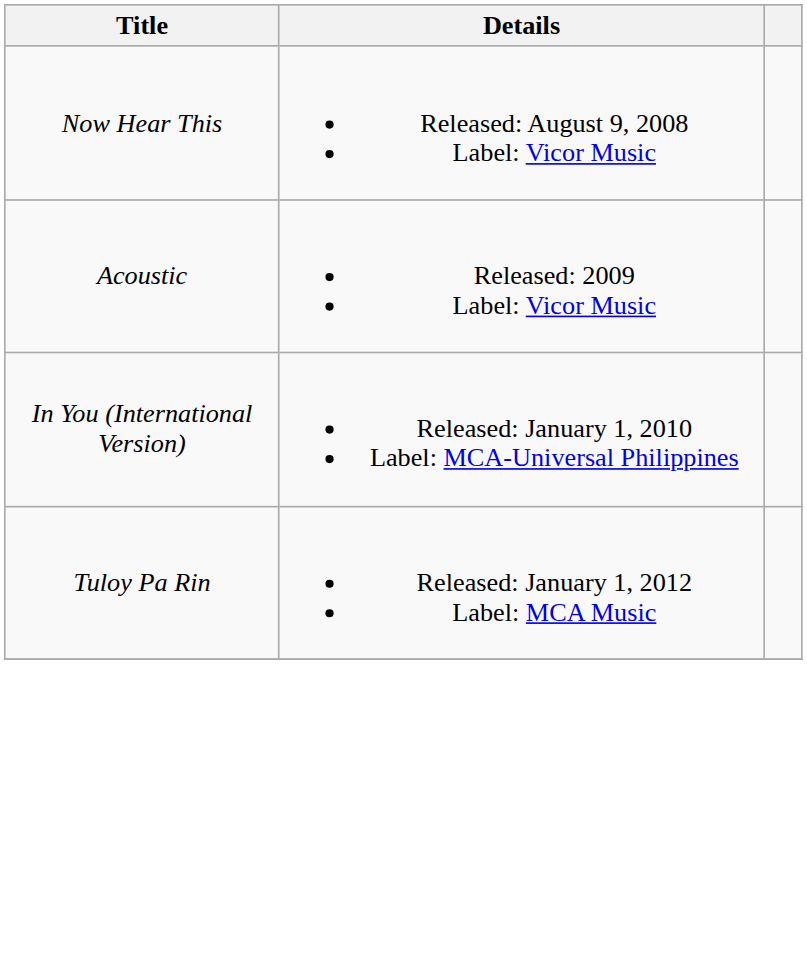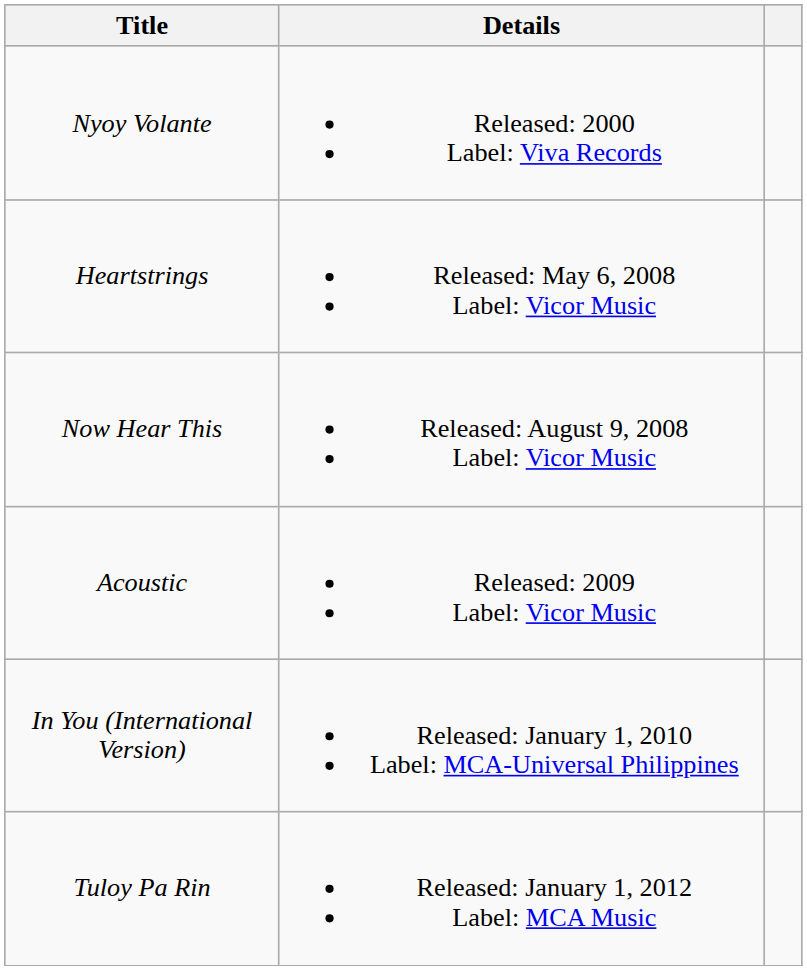+ row: Nyoy Volante | Released: 2000 Label: Viva Records
+ row: Heartstrings | Released: May 6, 2008 Label: Vicor Music
